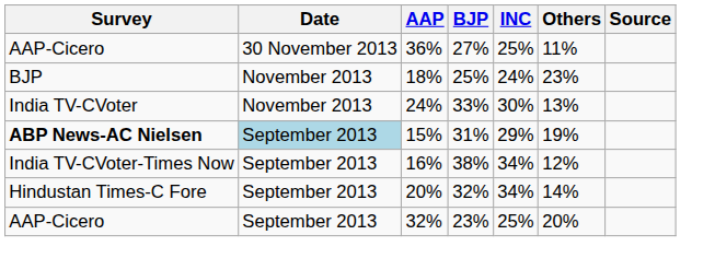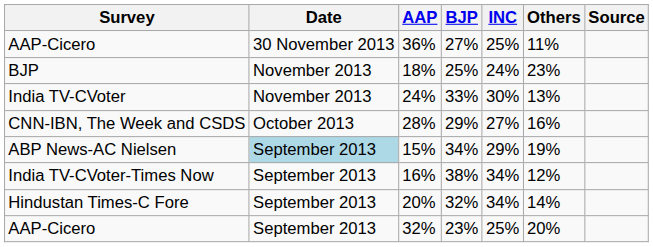+ row: CNN-IBN, The Week and CSDS | October 2013 | 28% | 29% | 27% | 16%
15% | Survey: bold -> normal
15% | BJP: 31% -> 34%
